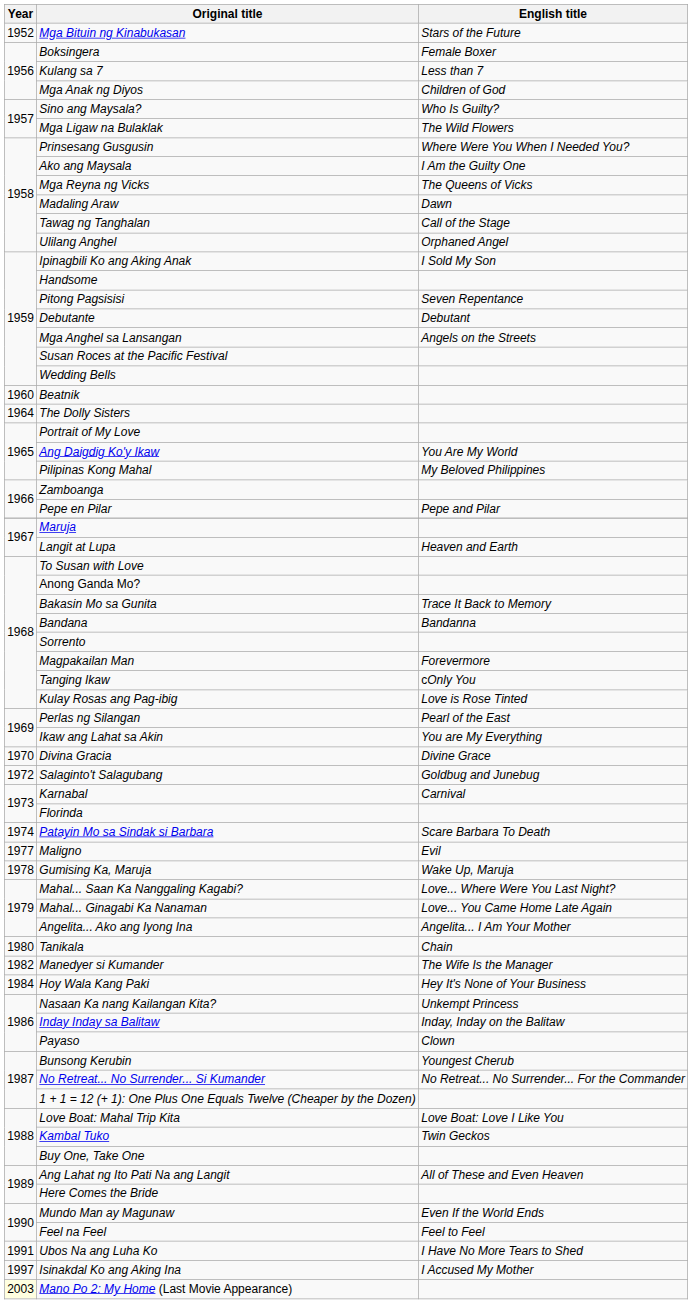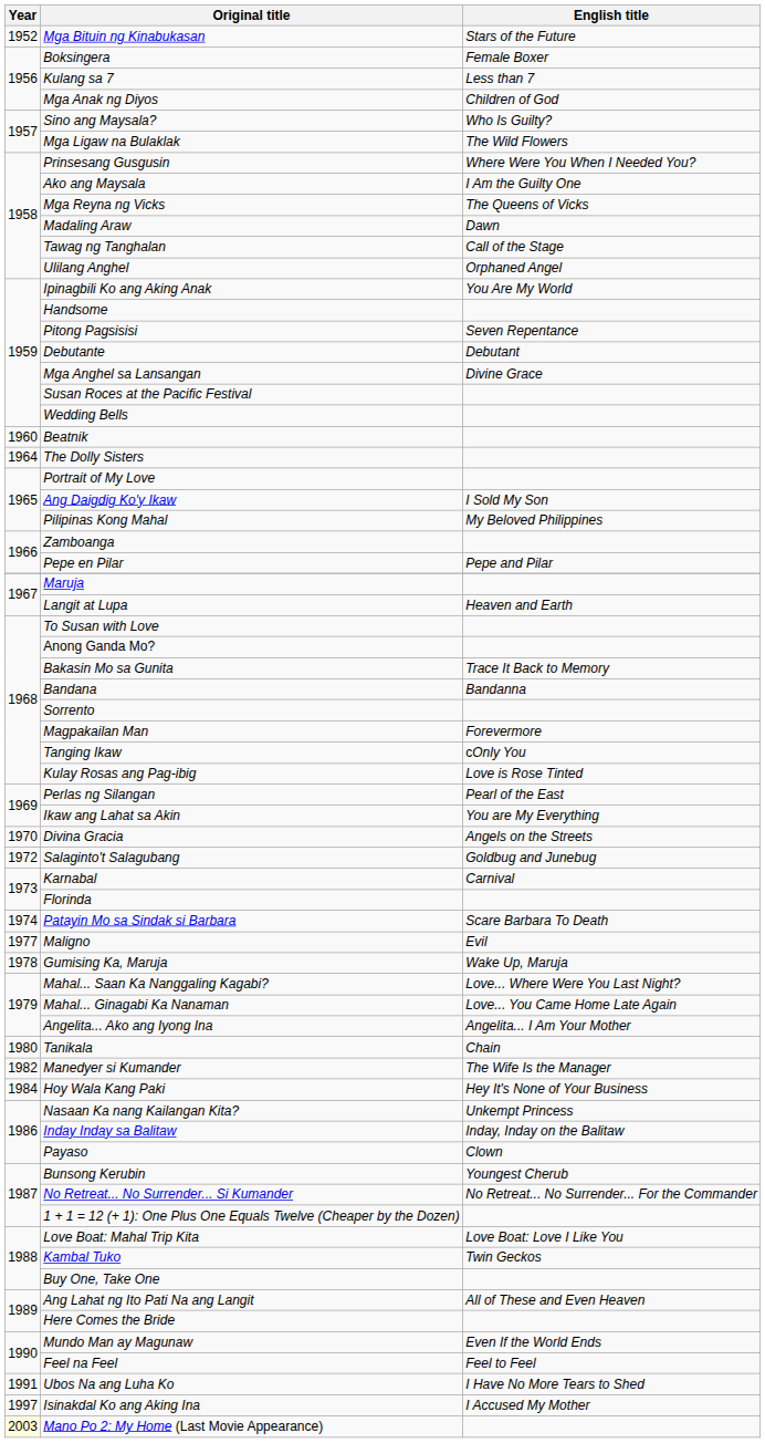Ipinagbili Ko ang Aking Anak | English title: I Sold My Son -> You Are My World
Mga Anghel sa Lansangan | English title: Angels on the Streets -> Divine Grace
Ang Daigdig Ko'y Ikaw | English title: You Are My World -> I Sold My Son
Divina Gracia | English title: Divine Grace -> Angels on the Streets
